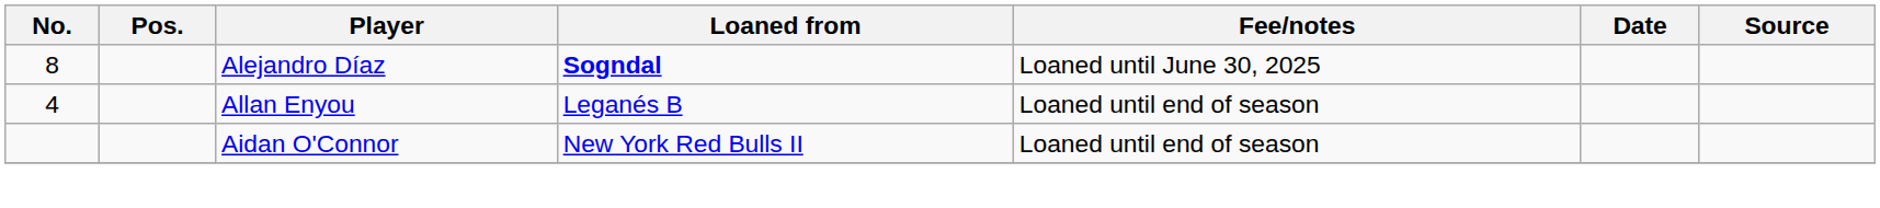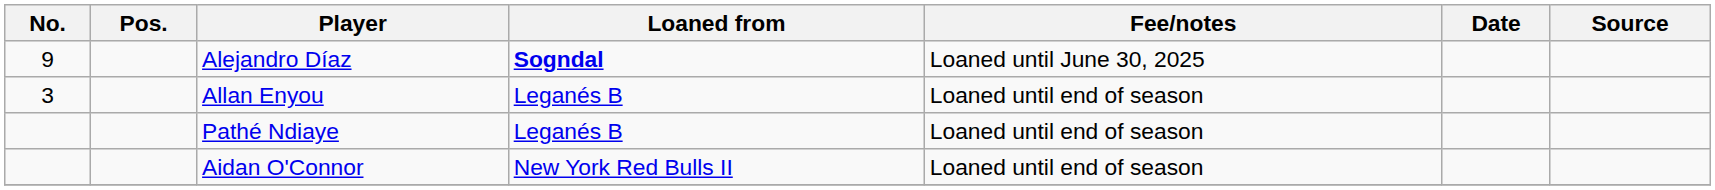Alejandro Díaz | No.: 8 -> 9
Allan Enyou | No.: 4 -> 3
+ row: Pathé Ndiaye | Leganés B | Loaned until end of season
